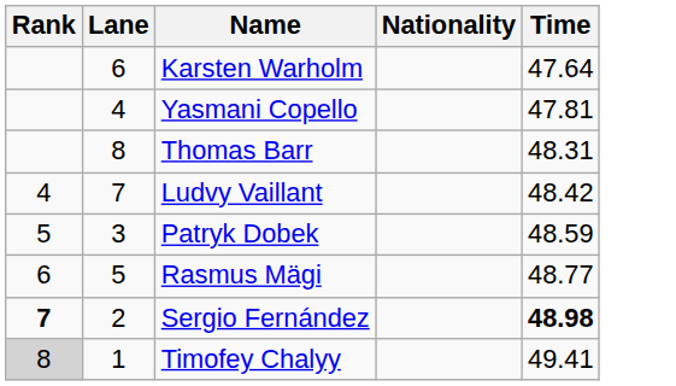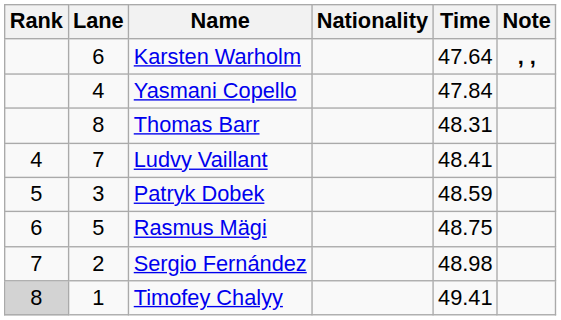+ column: Note | , ,
Yasmani Copello | Time: 47.81 -> 47.84
Ludvy Vaillant | Time: 48.42 -> 48.41
Rasmus Mägi | Time: 48.77 -> 48.75
Sergio Fernández | Rank: bold -> normal
Sergio Fernández | Time: bold -> normal
